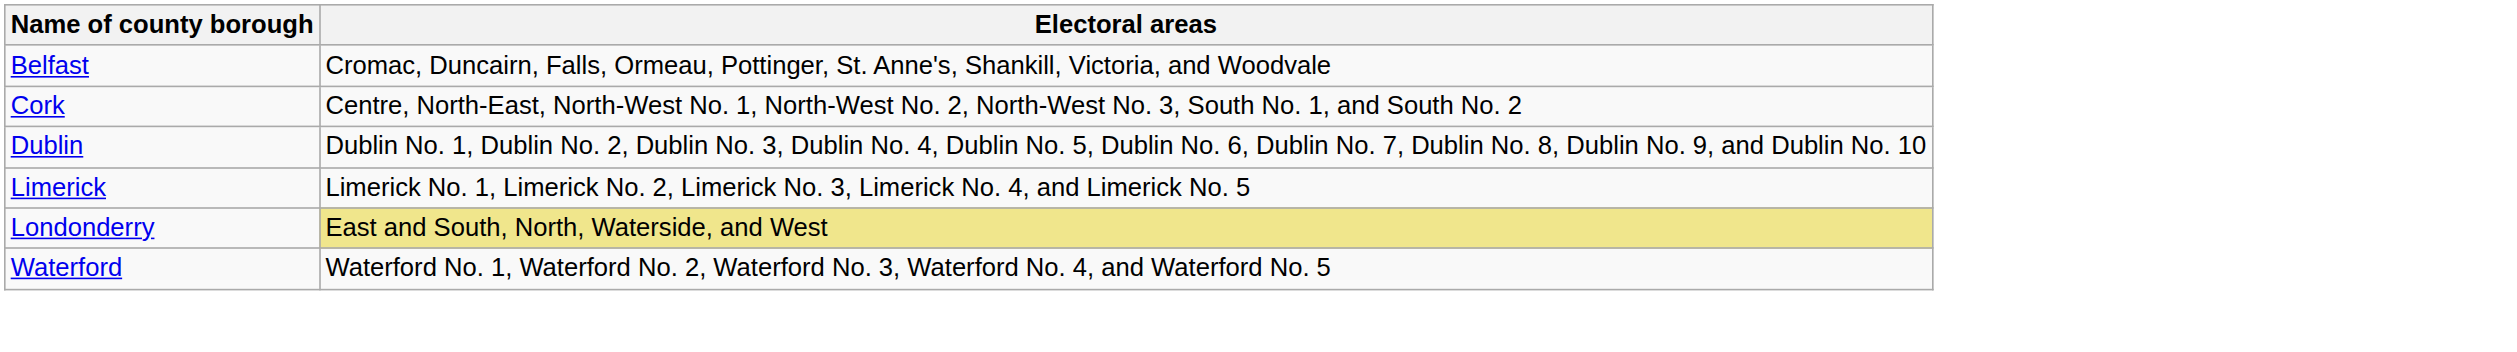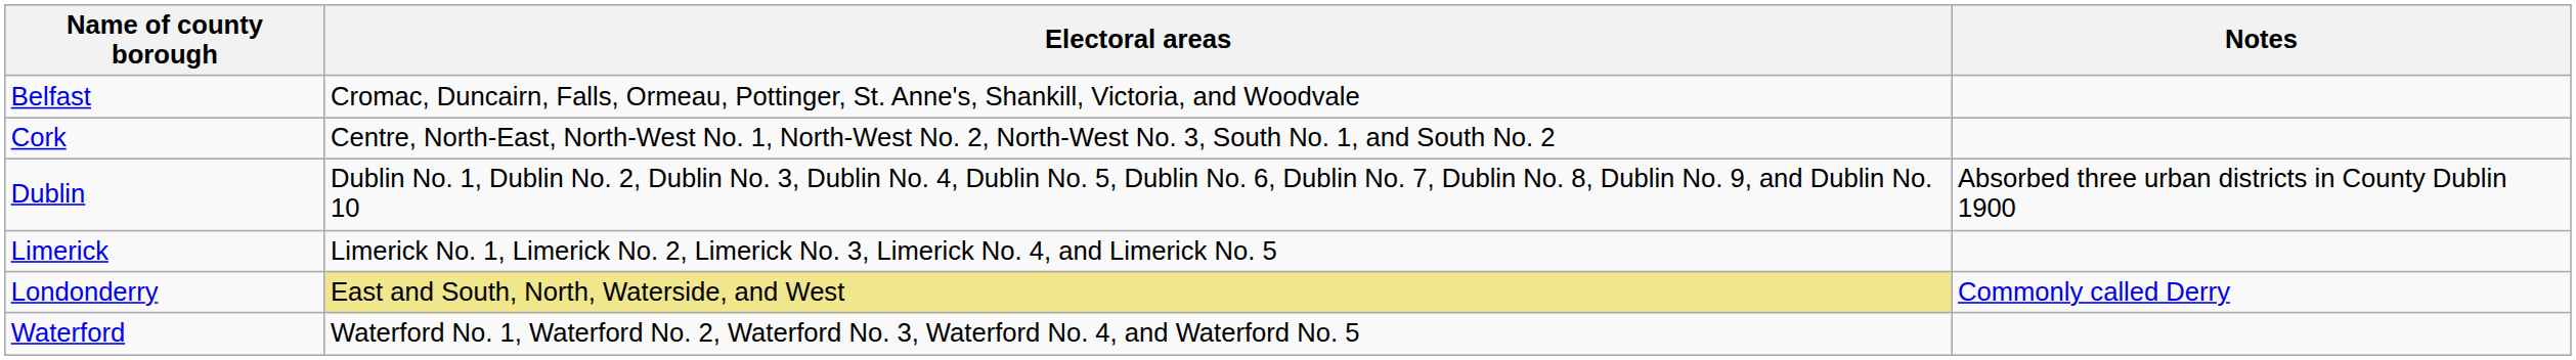+ column: Notes | Absorbed three urban districts in County Dublin 1900 | Commonly called Derry
